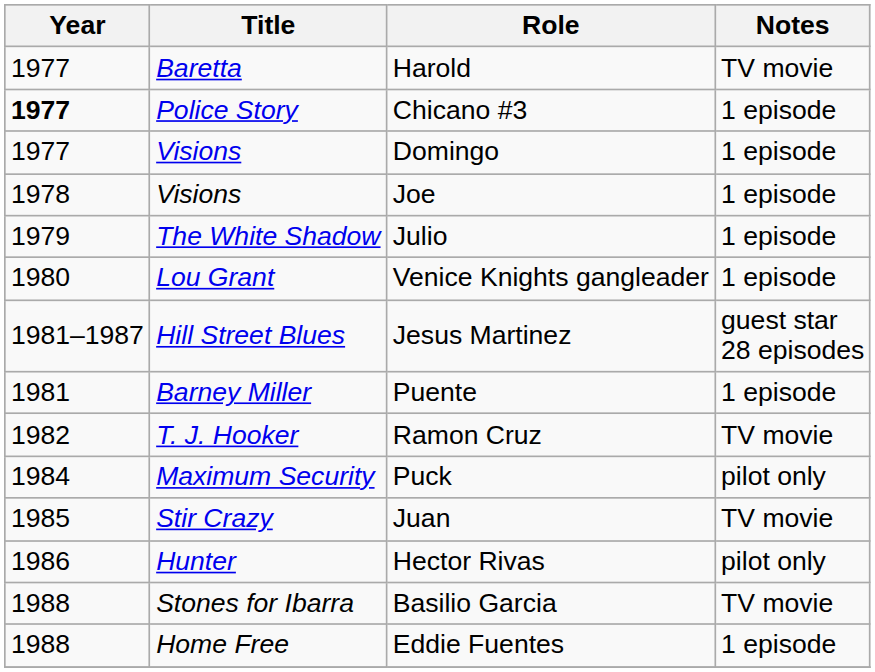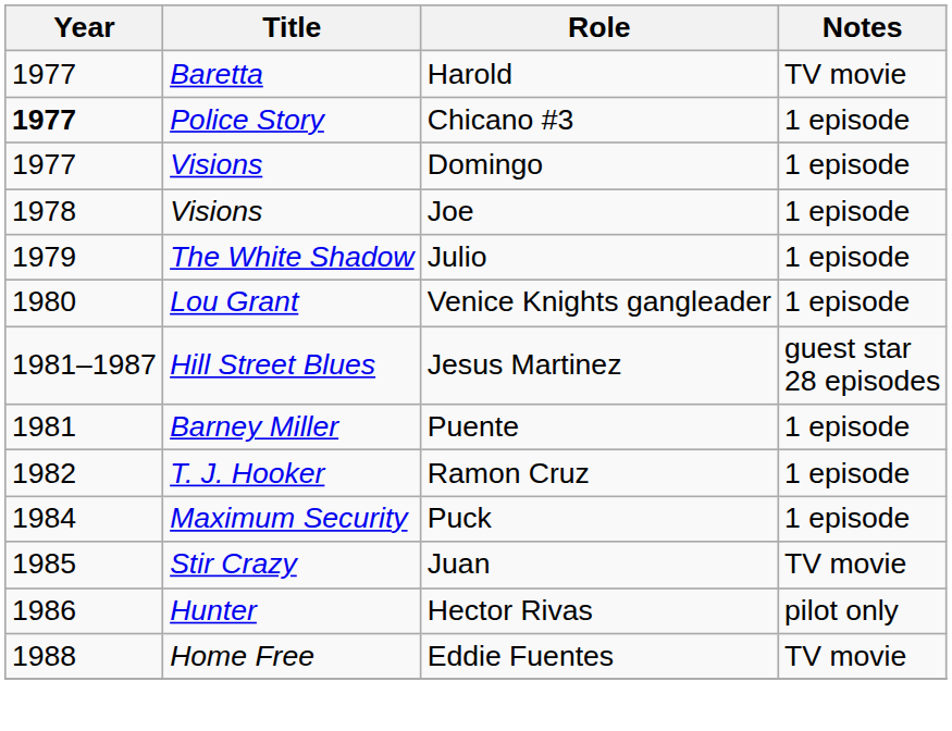Ramon Cruz | Notes: TV movie -> 1 episode
Puck | Notes: pilot only -> 1 episode
- row: 1988 | Stones for Ibarra | Basilio Garcia | TV movie
Eddie Fuentes | Notes: 1 episode -> TV movie
